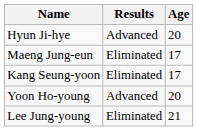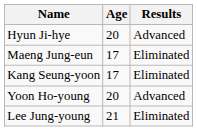columns swapped: Age <-> Results
